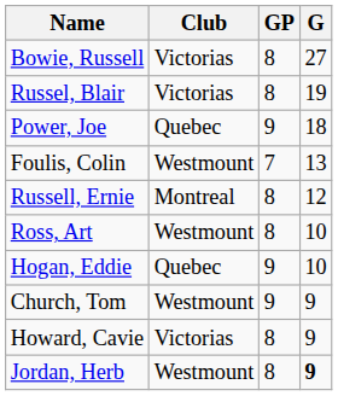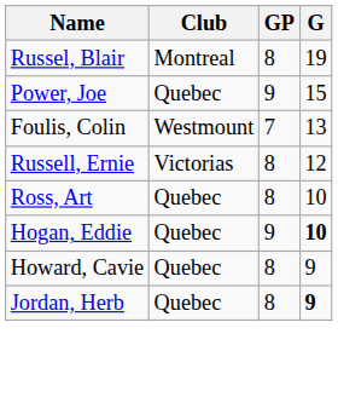- row: Bowie, Russell | Victorias | 8 | 27
Russel, Blair | Club: Victorias -> Montreal
Power, Joe | G: 18 -> 15
Russell, Ernie | Club: Montreal -> Victorias
Ross, Art | Club: Westmount -> Quebec
Hogan, Eddie | G: normal -> bold
- row: Church, Tom | Westmount | 9 | 9
Howard, Cavie | Club: Victorias -> Quebec
Jordan, Herb | Club: Westmount -> Quebec
